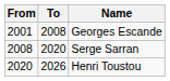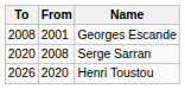columns swapped: From <-> To
